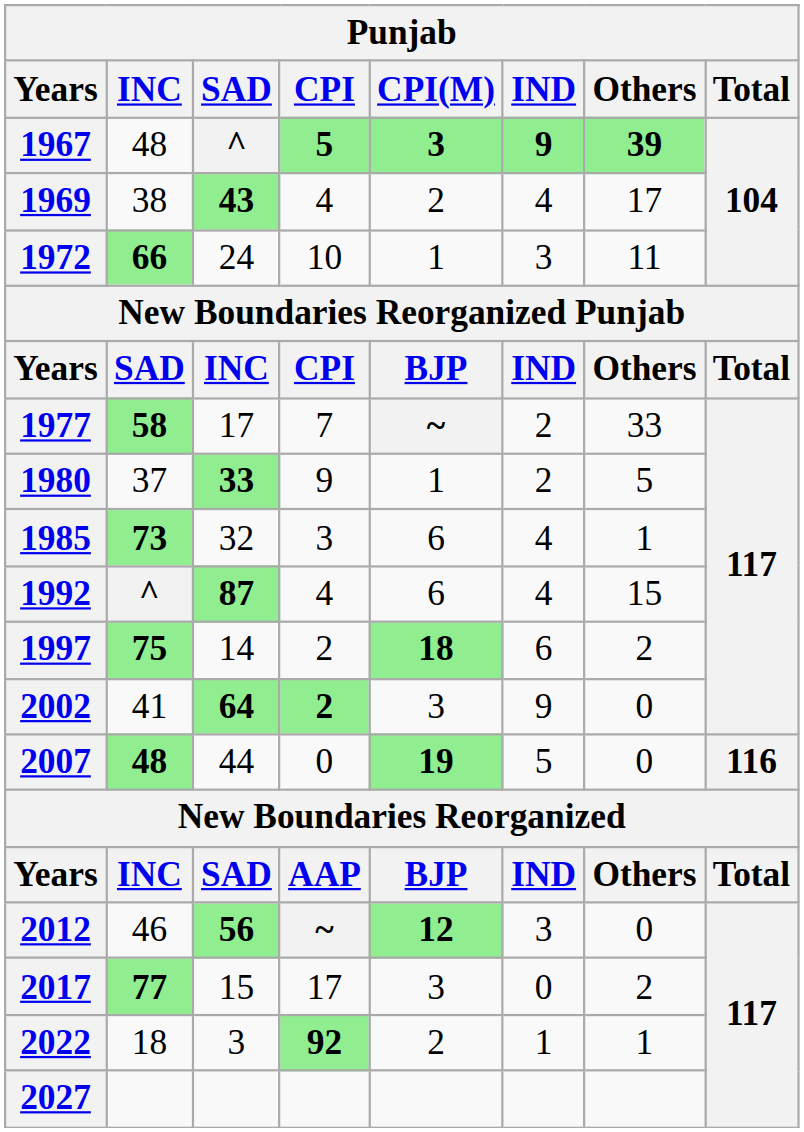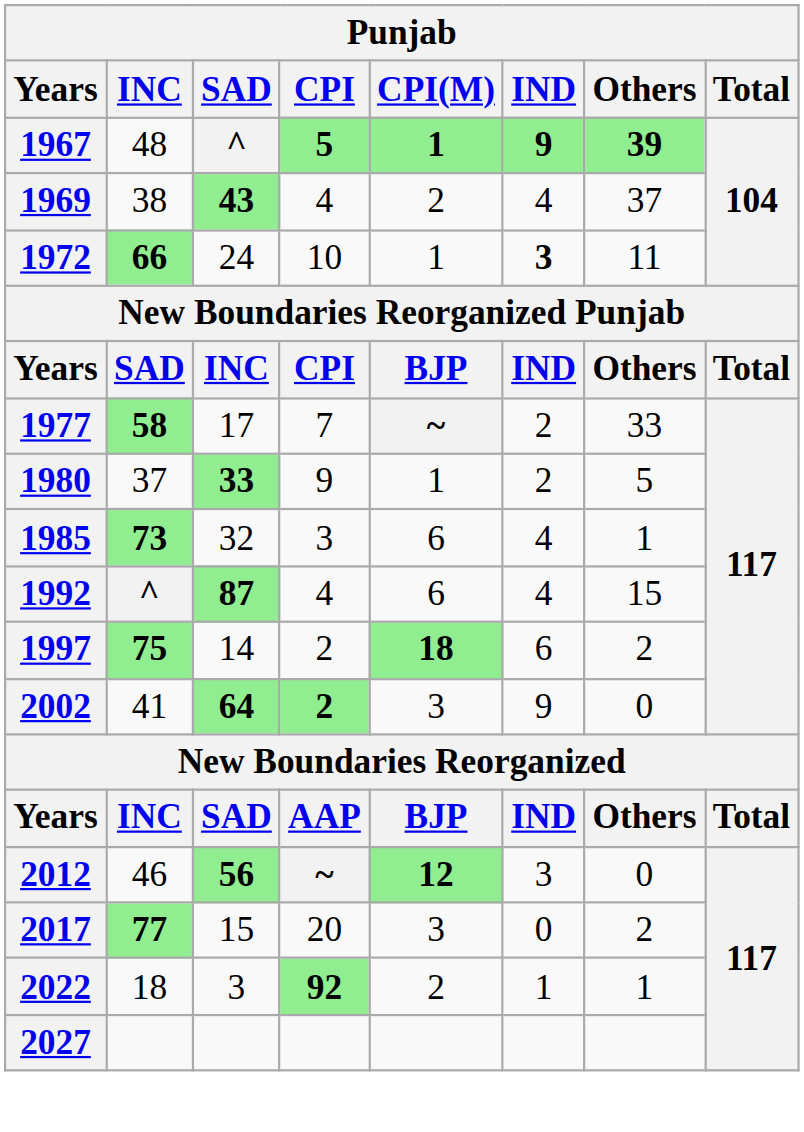1967 | CPI(M): 3 -> 1
1969 | Others: 17 -> 37
1972 | IND: normal -> bold
- row: 2007 | 48 | 44 | 0 | 19 | 5 | 0 | 116
2017 | CPI: 17 -> 20
